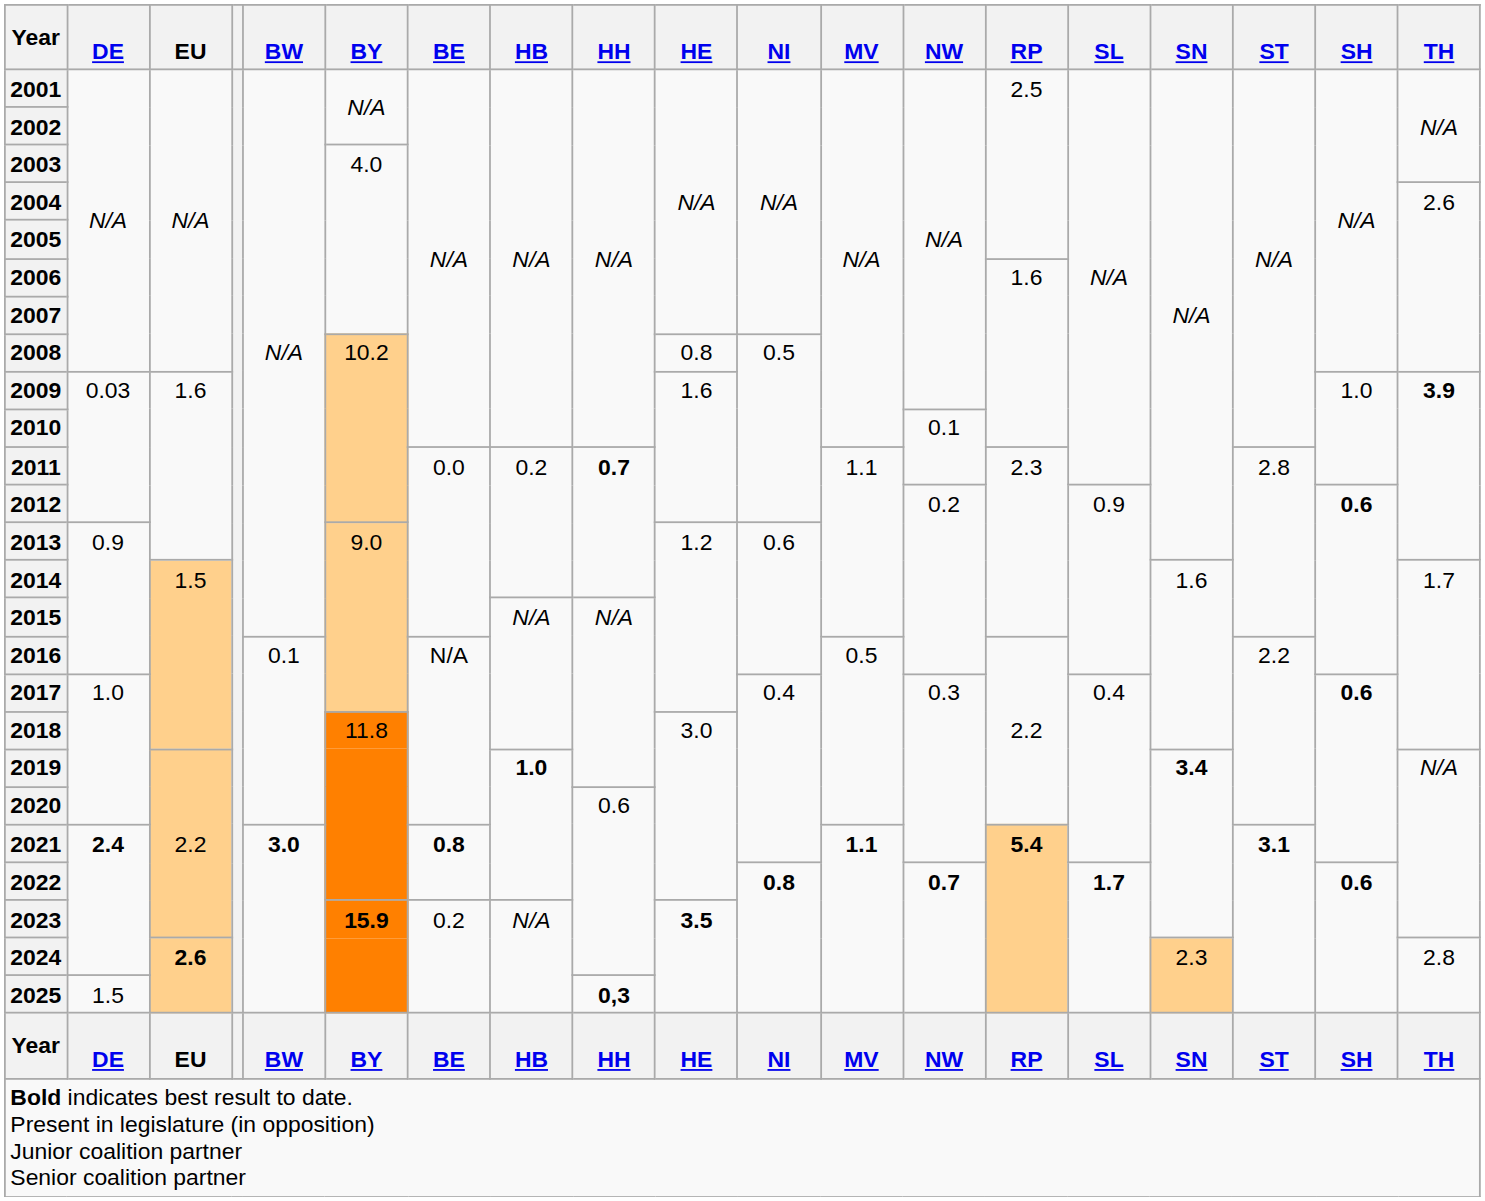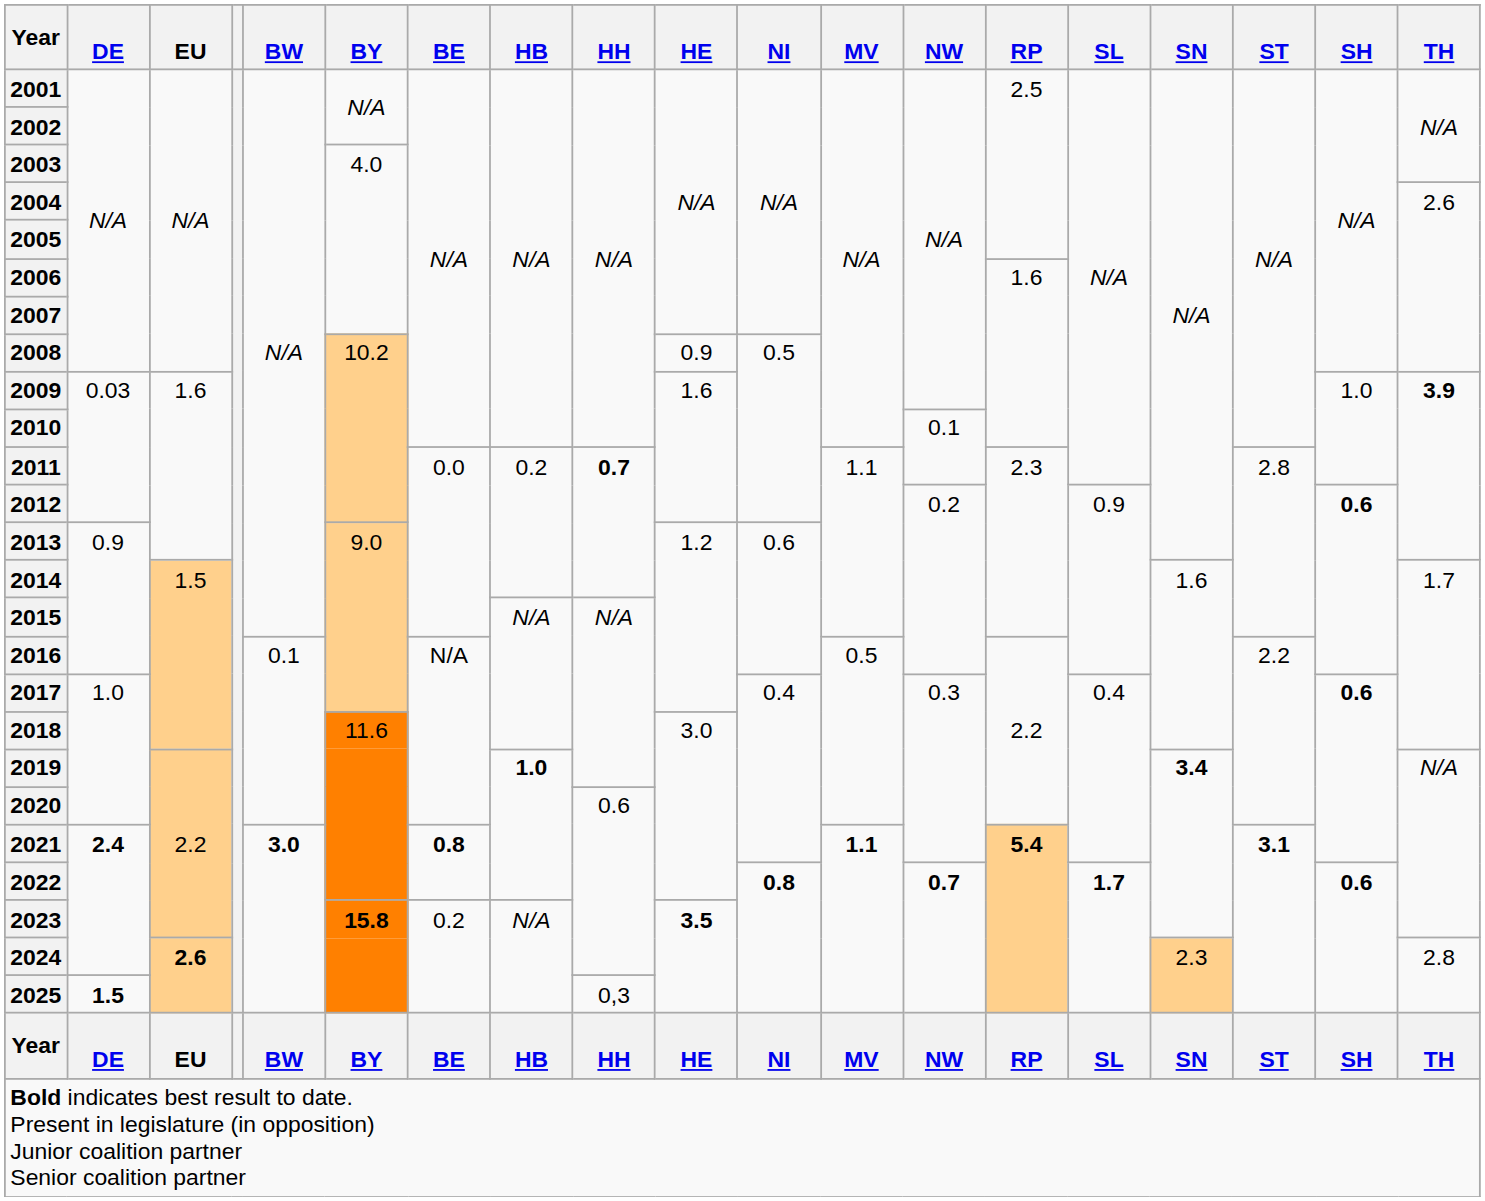2008 | HE: 0.8 -> 0.9
2018 | BY: 11.8 -> 11.6
2023 | BY: 15.9 -> 15.8
2025 | DE: normal -> bold
2025 | HH: bold -> normal
